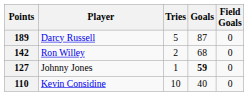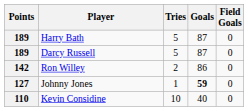+ row: 189 | Harry Bath | 5 | 87 | 0
Ron Willey | Goals: 68 -> 86
